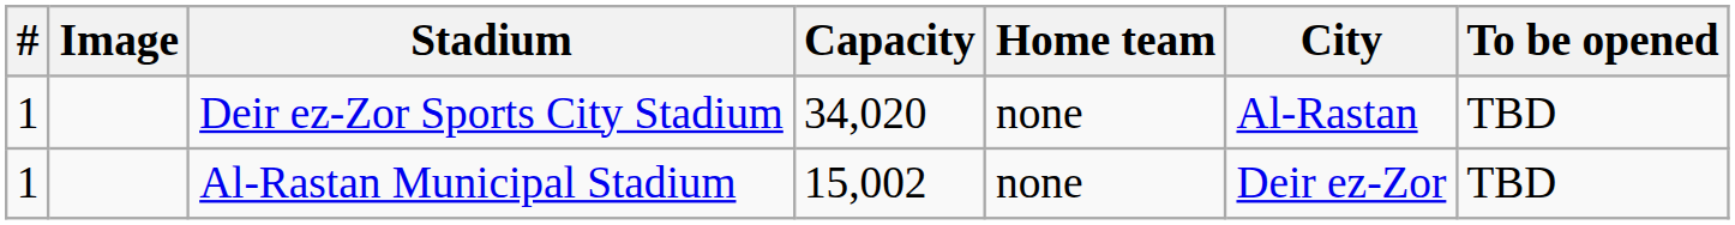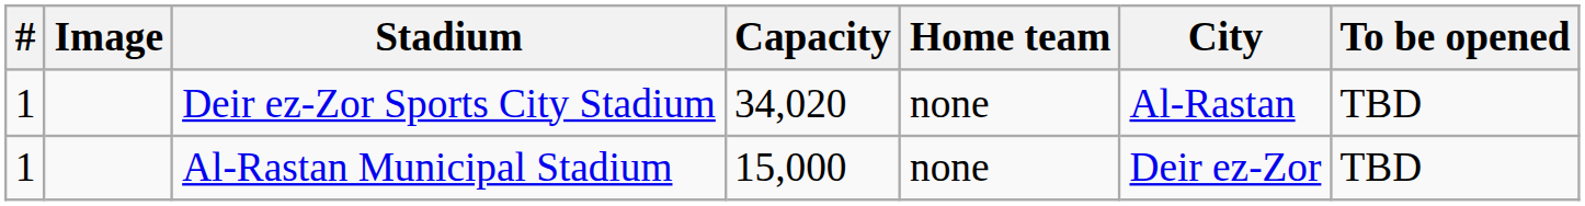Al-Rastan Municipal Stadium | Capacity: 15,002 -> 15,000
